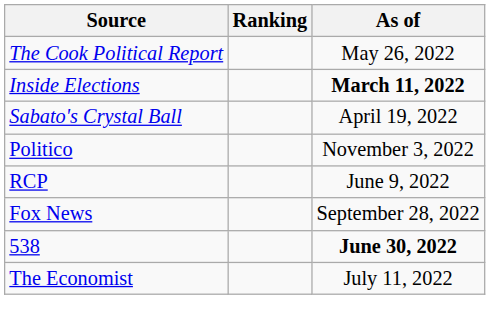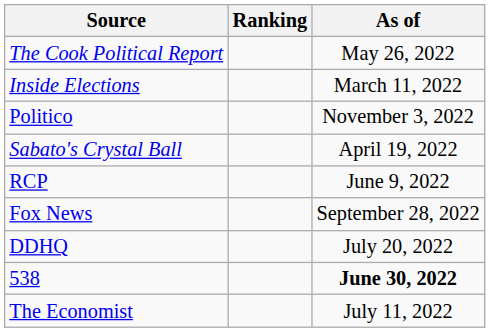Inside Elections | As of: bold -> normal
rows swapped: Sabato's Crystal Ball <-> Politico
+ row: DDHQ | July 20, 2022
